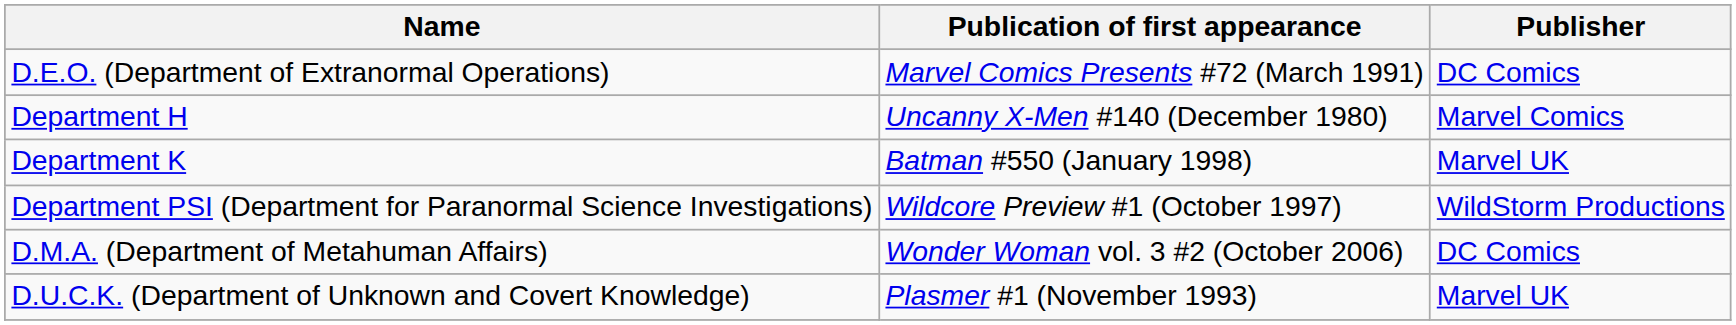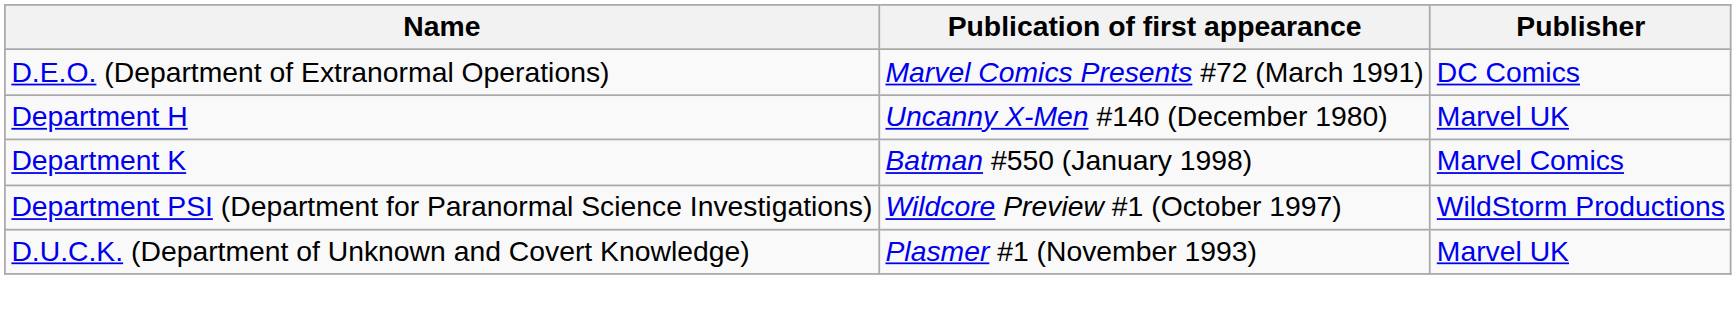Department H | Publisher: Marvel Comics -> Marvel UK
Department K | Publisher: Marvel UK -> Marvel Comics
- row: D.M.A. (Department of Metahuman Affairs) | Wonder Woman vol. 3 #2 (October 2006) | DC Comics
